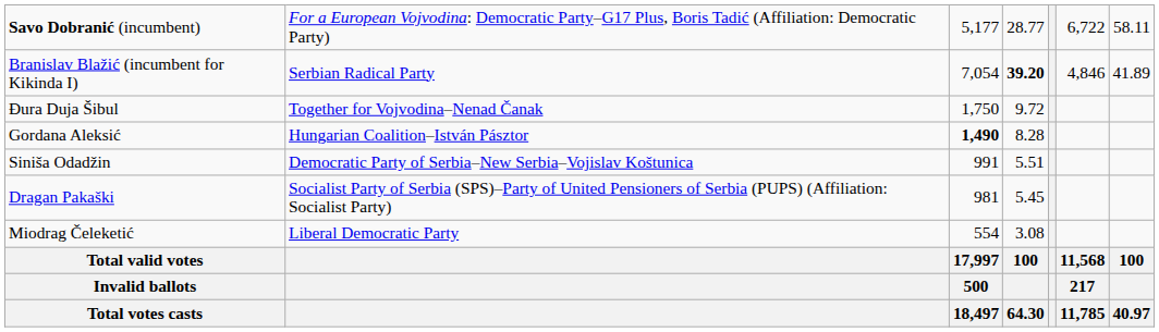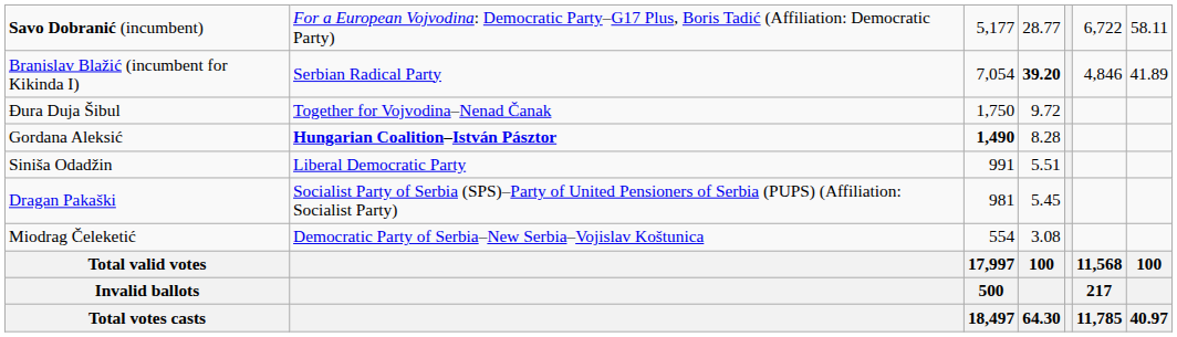Gordana Aleksić | column 2: normal -> bold
Siniša Odadžin | column 2: Democratic Party of Serbia–New Serbia–Vojislav Koštunica -> Liberal Democratic Party
Miodrag Čeleketić | column 2: Liberal Democratic Party -> Democratic Party of Serbia–New Serbia–Vojislav Koštunica
